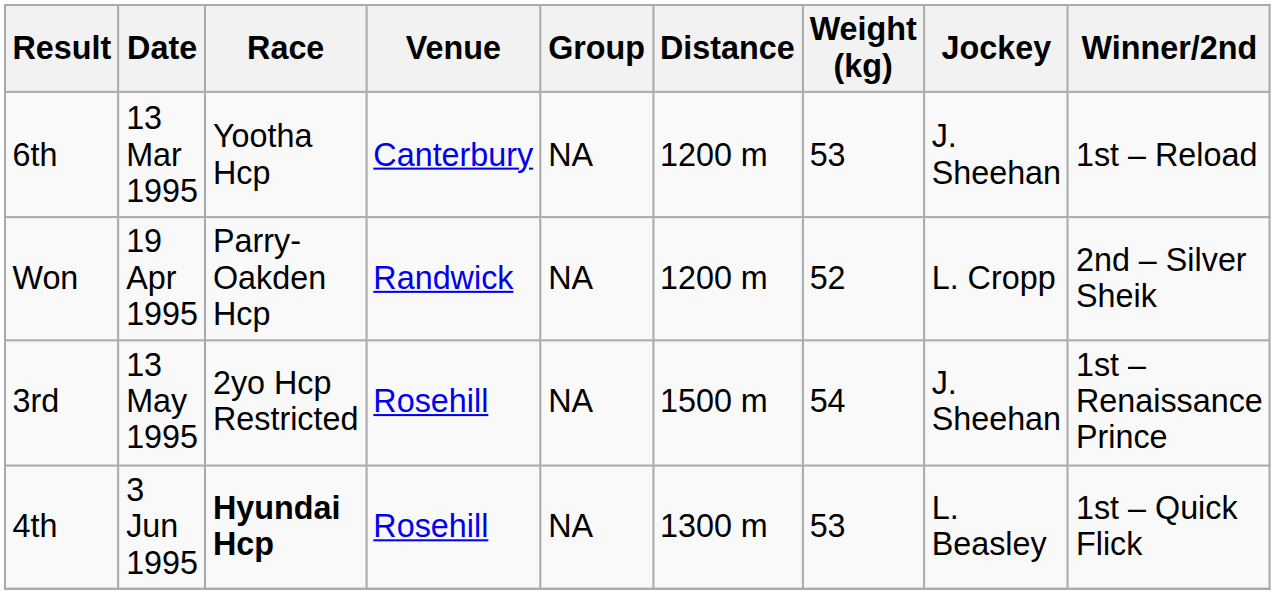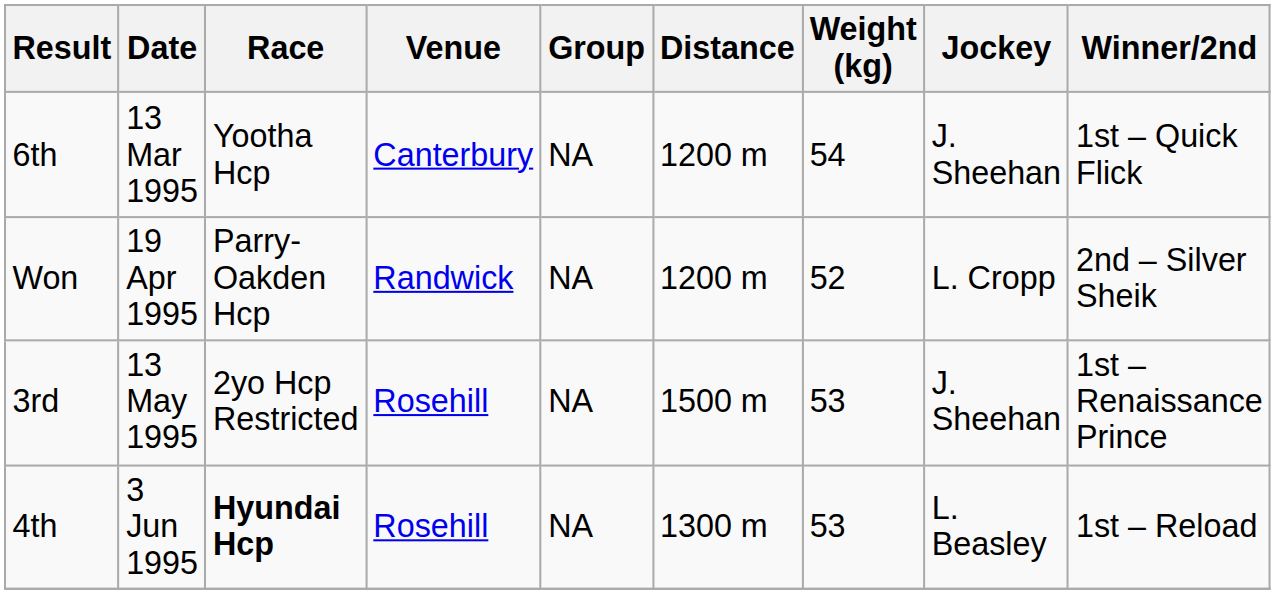6th | Weight (kg): 53 -> 54
6th | Winner/2nd: 1st – Reload -> 1st – Quick Flick
3rd | Weight (kg): 54 -> 53
4th | Winner/2nd: 1st – Quick Flick -> 1st – Reload
